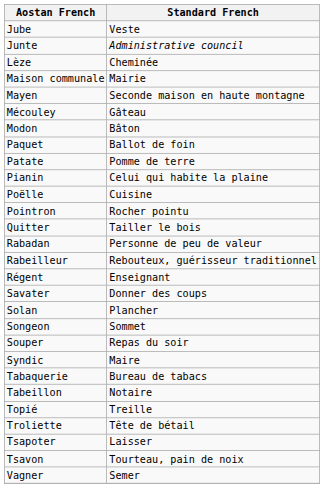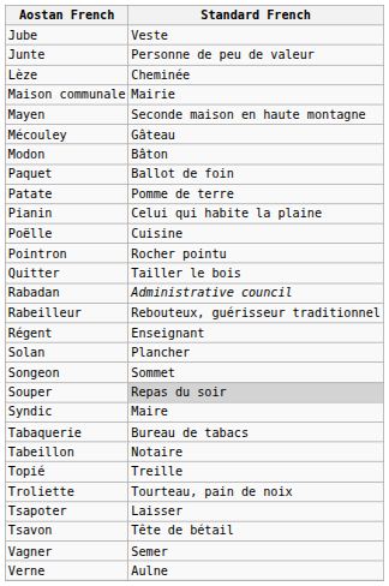Junte | Standard French: Administrative council -> Personne de peu de valeur
Rabadan | Standard French: Personne de peu de valeur -> Administrative council
- row: Savater | Donner des coups
Souper | Standard French: no background -> lightgrey background
Troliette | Standard French: Tête de bétail -> Tourteau, pain de noix
Tsavon | Standard French: Tourteau, pain de noix -> Tête de bétail
+ row: Verne | Aulne
